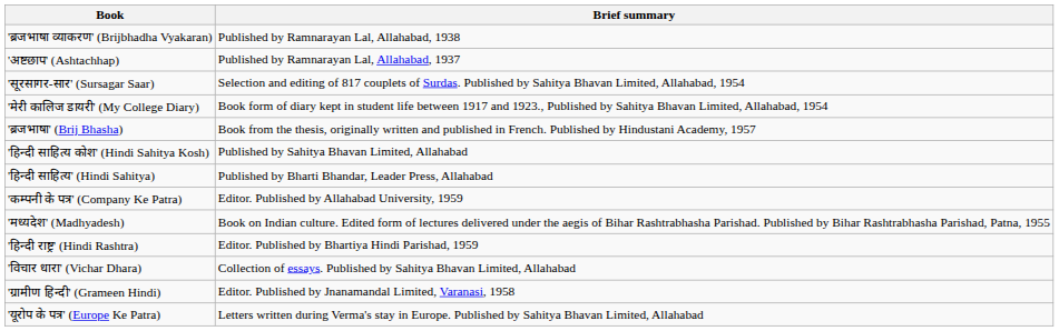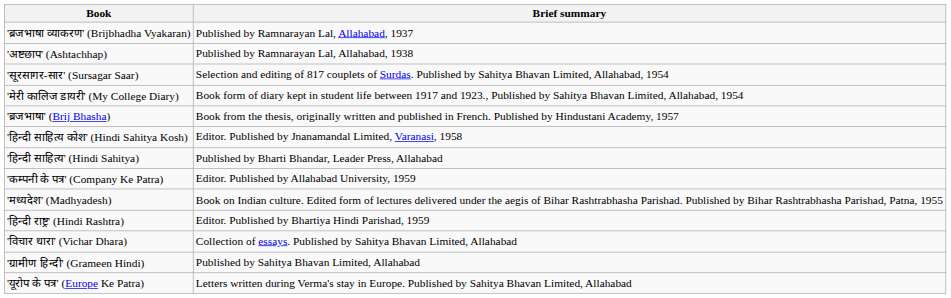'ब्रजभाषा व्याकरण' (Brijbhadha Vyakaran) | Brief summary: Published by Ramnarayan Lal, Allahabad, 1938 -> Published by Ramnarayan Lal, Allahabad, 1937
'अष्टछाप' (Ashtachhap) | Brief summary: Published by Ramnarayan Lal, Allahabad, 1937 -> Published by Ramnarayan Lal, Allahabad, 1938
'हिन्दी साहित्य कोश' (Hindi Sahitya Kosh) | Brief summary: Published by Sahitya Bhavan Limited, Allahabad -> Editor. Published by Jnanamandal Limited, Varanasi, 1958
'ग्रामीण हिन्दी' (Grameen Hindi) | Brief summary: Editor. Published by Jnanamandal Limited, Varanasi, 1958 -> Published by Sahitya Bhavan Limited, Allahabad
